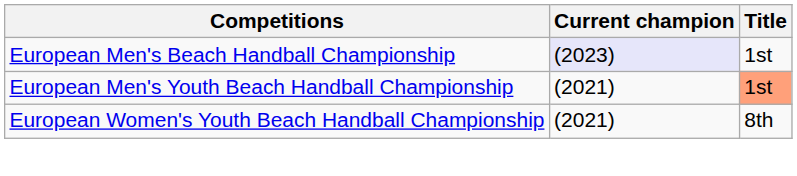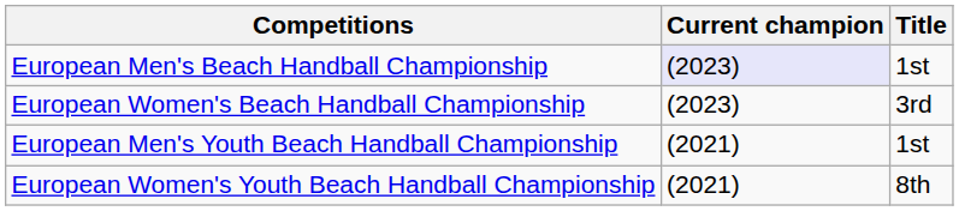+ row: European Women's Beach Handball Championship | (2023) | 3rd
European Men's Youth Beach Handball Championship | Title: lightsalmon background -> no background
